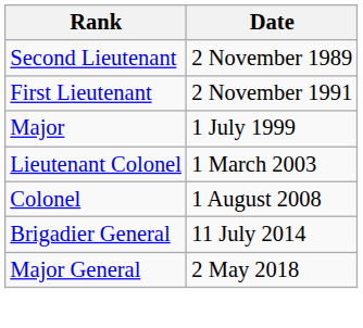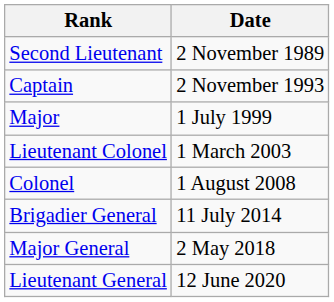- row: First Lieutenant | 2 November 1991
+ row: Captain | 2 November 1993
+ row: Lieutenant General | 12 June 2020
